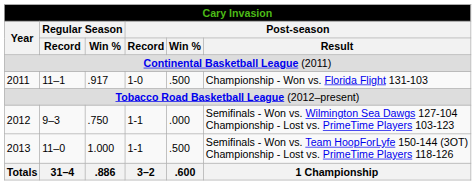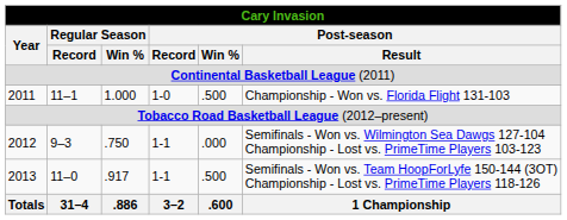2011 | Regular Season / Win %: .917 -> 1.000
2013 | Regular Season / Win %: 1.000 -> .917
